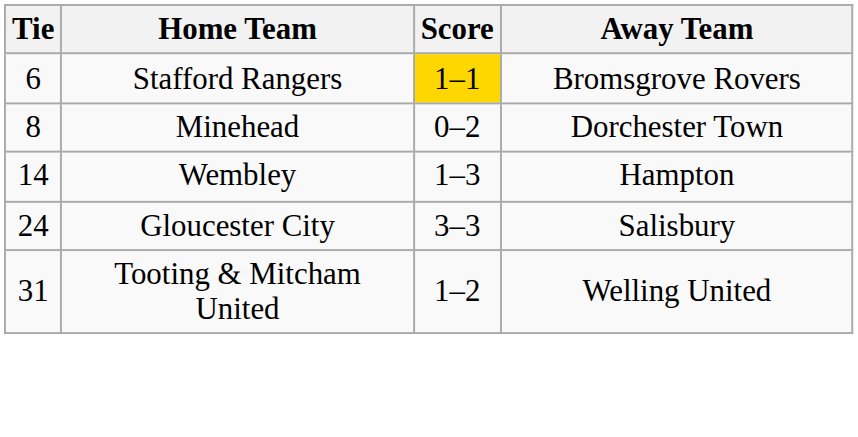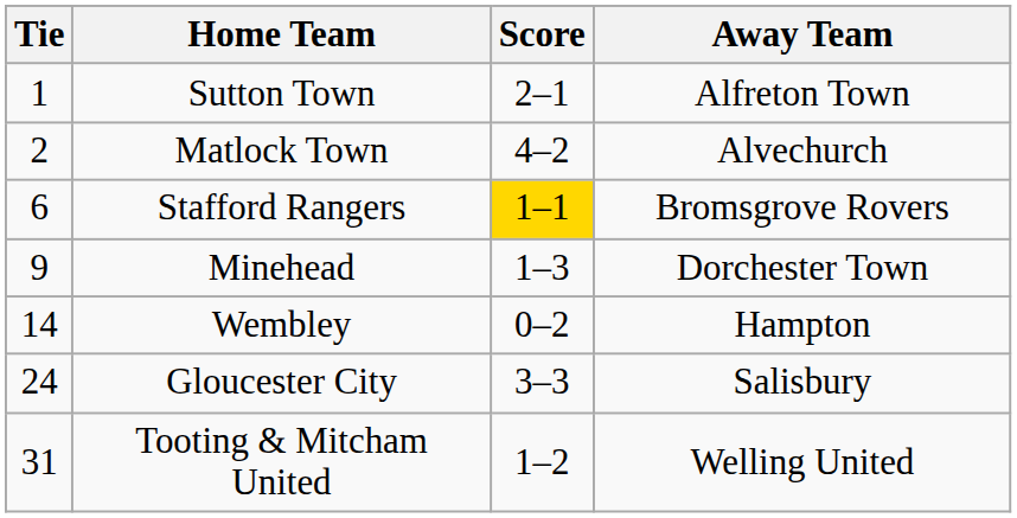+ row: 1 | Sutton Town | 2–1 | Alfreton Town
+ row: 2 | Matlock Town | 4–2 | Alvechurch
Minehead | Tie: 8 -> 9
Minehead | Score: 0–2 -> 1–3
Wembley | Score: 1–3 -> 0–2
